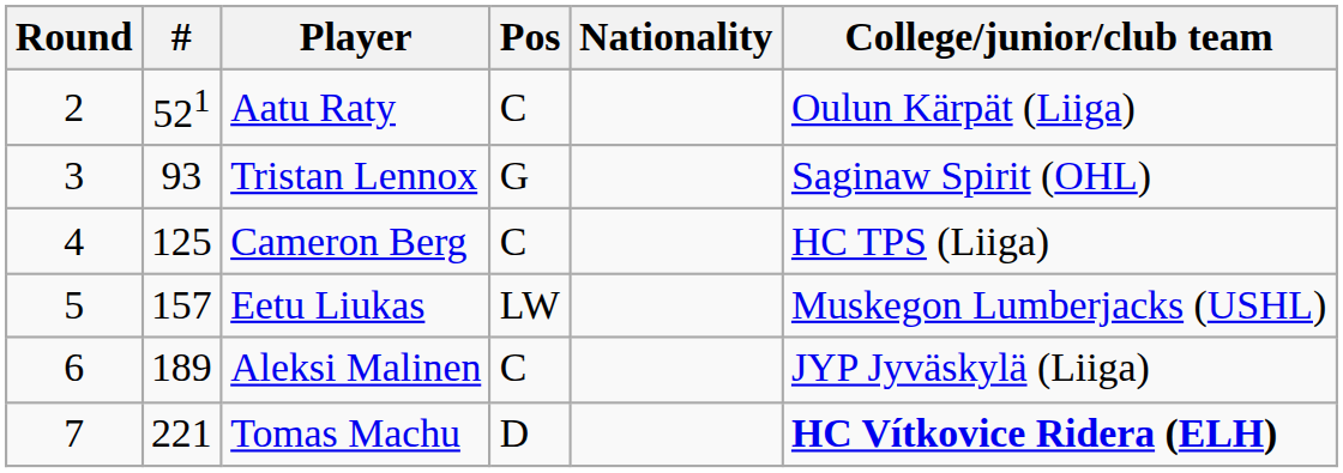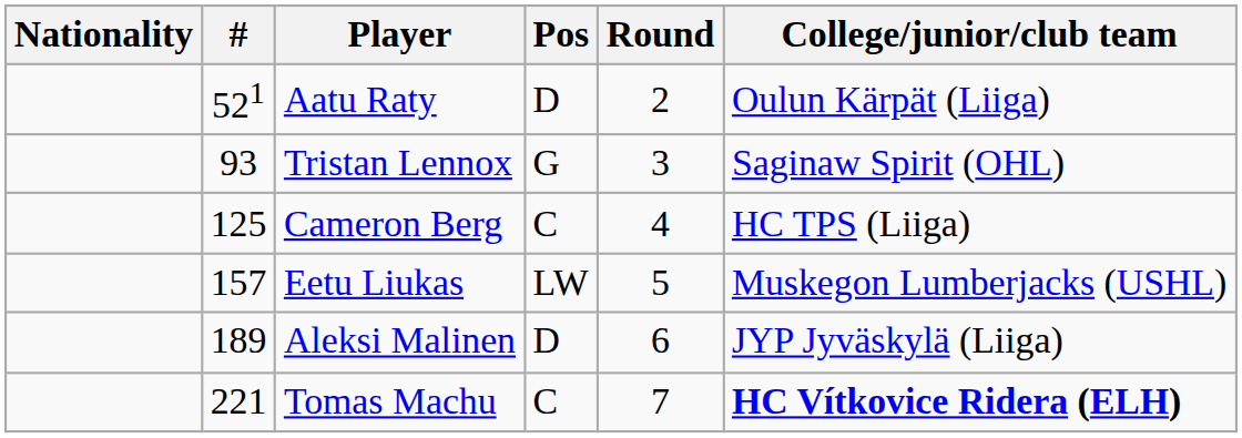columns swapped: Round <-> Nationality
Aatu Raty | Pos: C -> D
Aleksi Malinen | Pos: C -> D
Tomas Machu | Pos: D -> C
